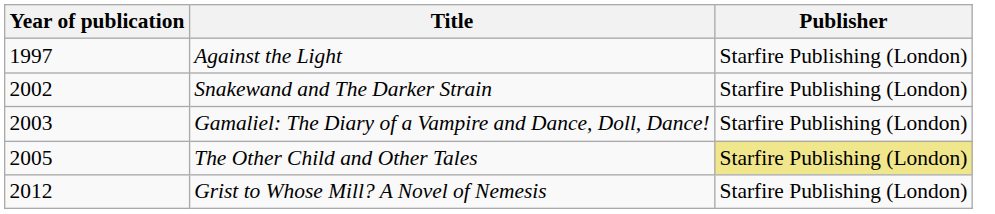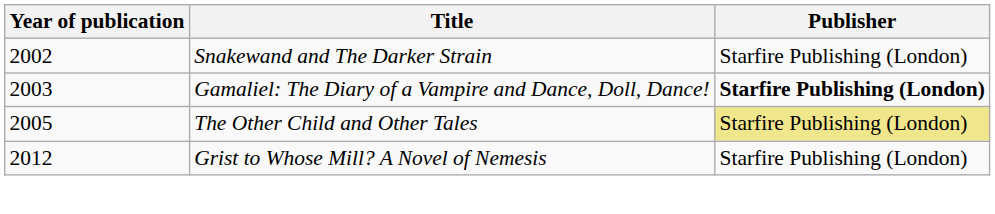- row: 1997 | Against the Light | Starfire Publishing (London)
Gamaliel: The Diary of a Vampire and Dance, Doll, Dance! | Publisher: normal -> bold
